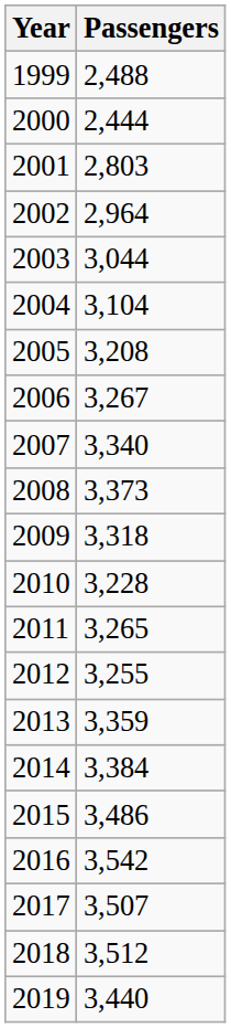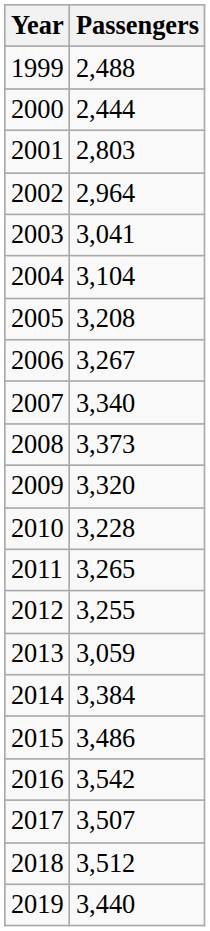2003 | Passengers: 3,044 -> 3,041
2009 | Passengers: 3,318 -> 3,320
2013 | Passengers: 3,359 -> 3,059
